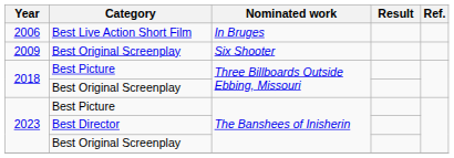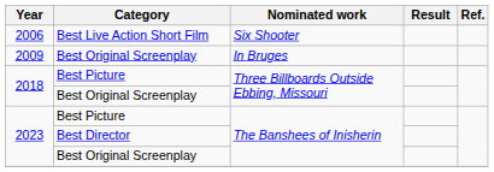2006 | Nominated work: In Bruges -> Six Shooter
2009 | Nominated work: Six Shooter -> In Bruges
